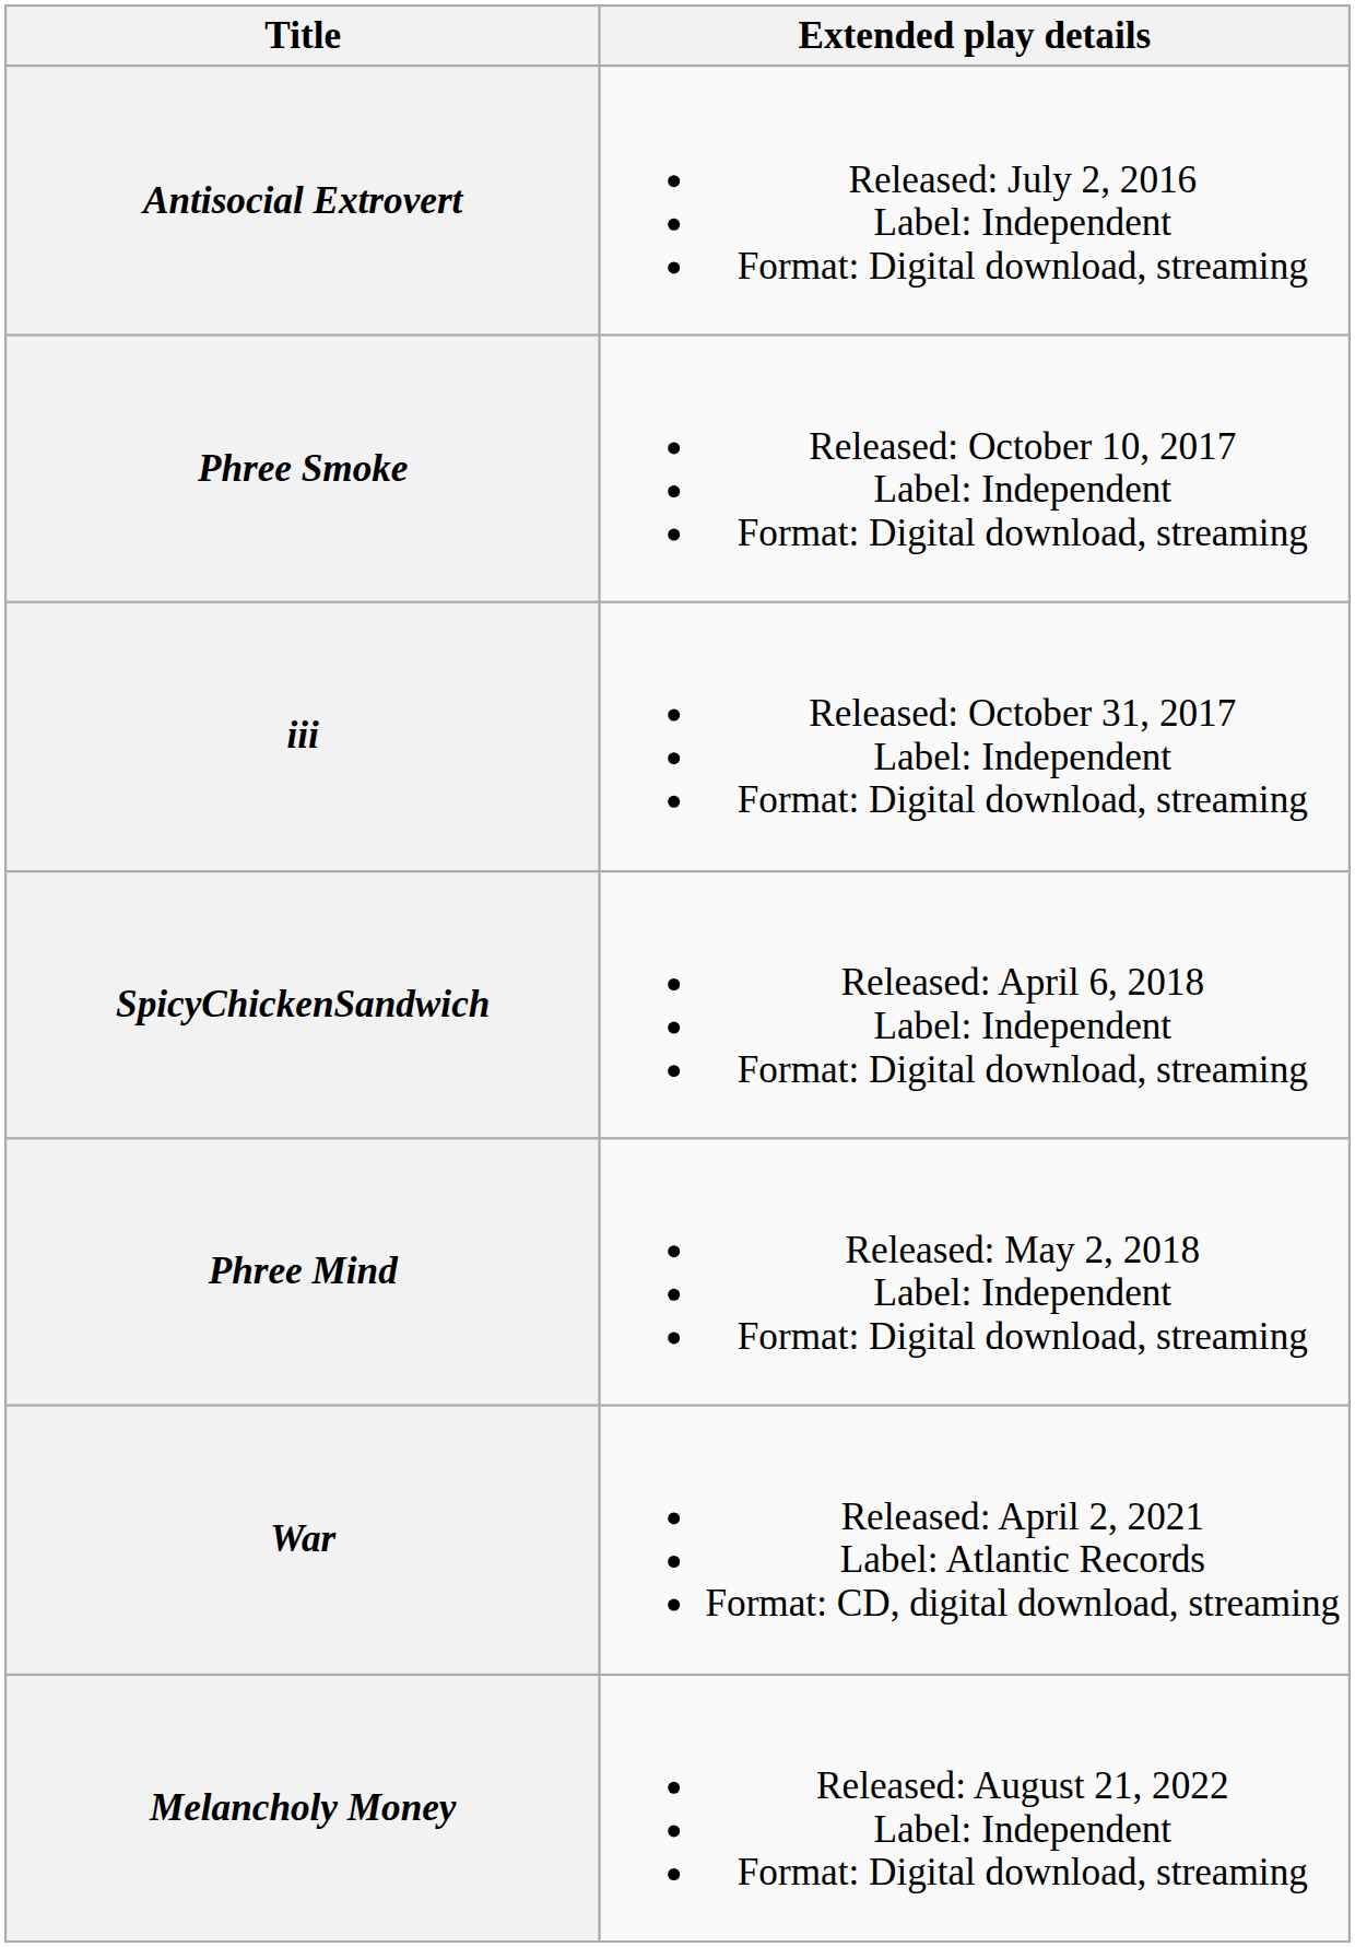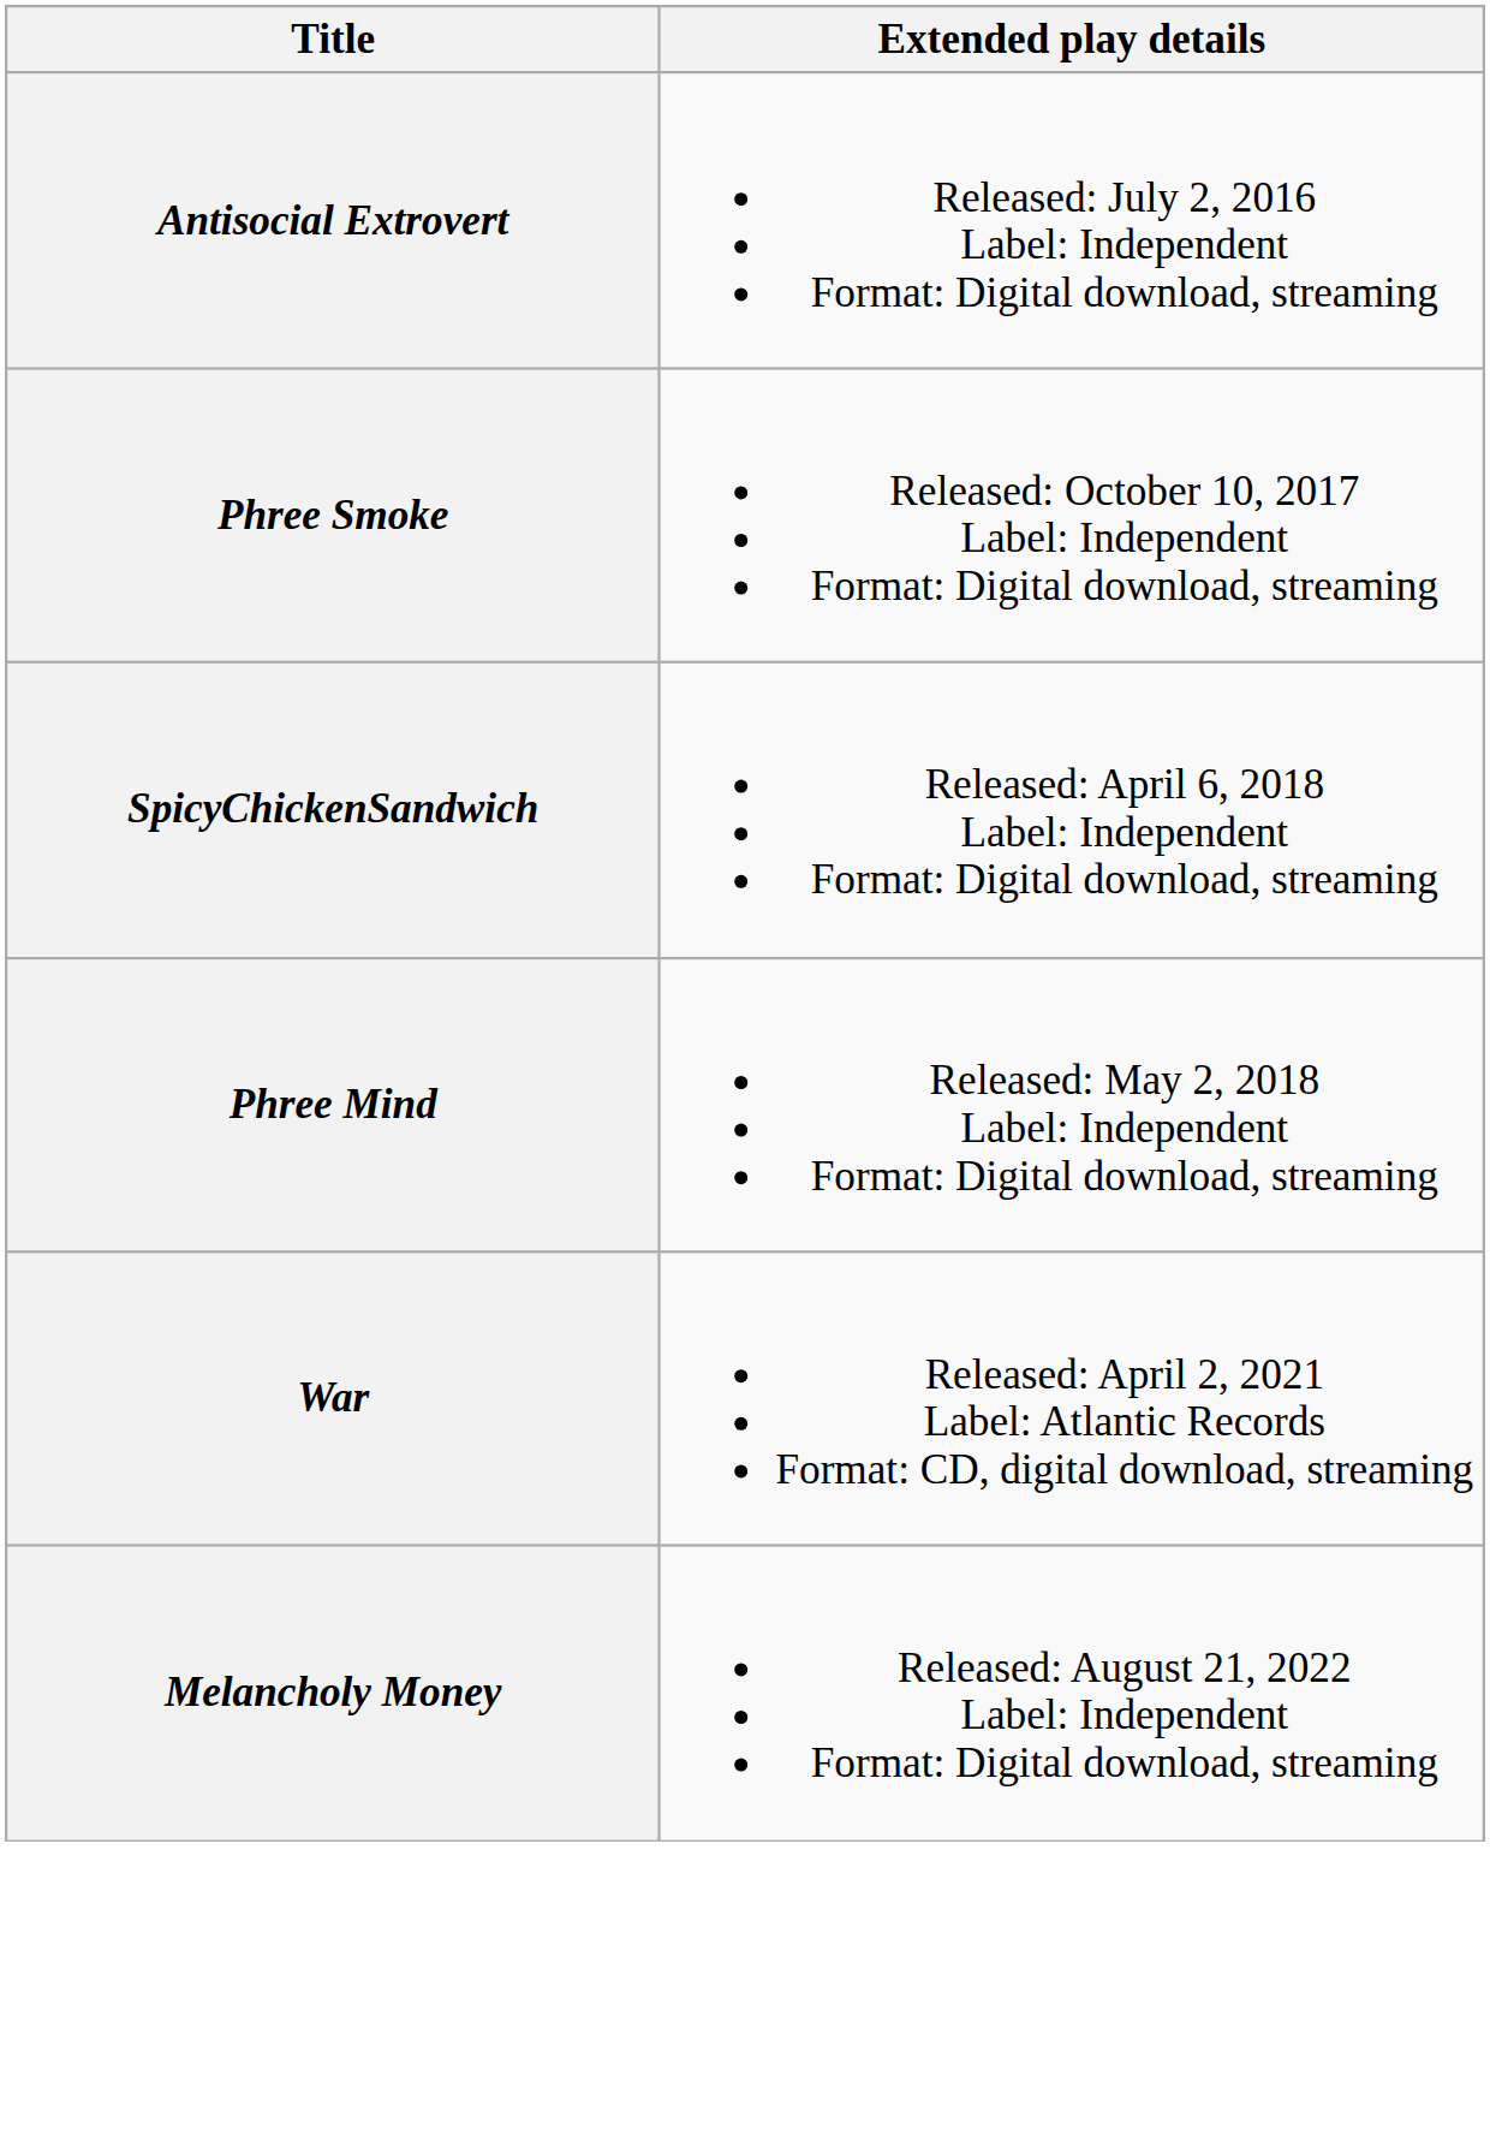- row: iii | Released: October 31, 2017 Label: Independent Format: Digital download, streaming
